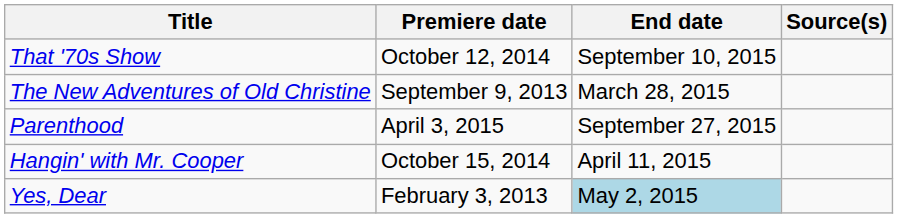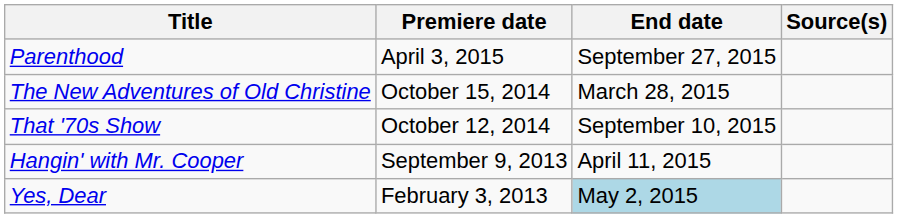rows swapped: Parenthood <-> That '70s Show
The New Adventures of Old Christine | Premiere date: September 9, 2013 -> October 15, 2014
Hangin' with Mr. Cooper | Premiere date: October 15, 2014 -> September 9, 2013
